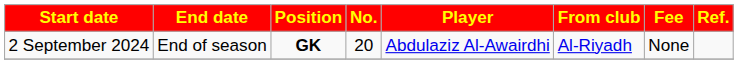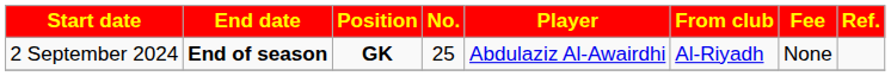2 September 2024 | End date: normal -> bold
2 September 2024 | No.: 20 -> 25
